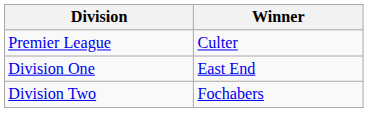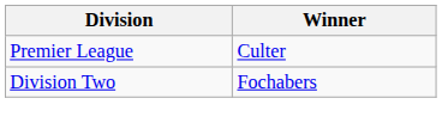- row: Division One | East End
